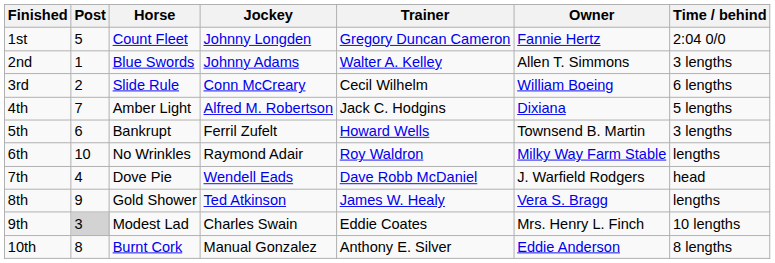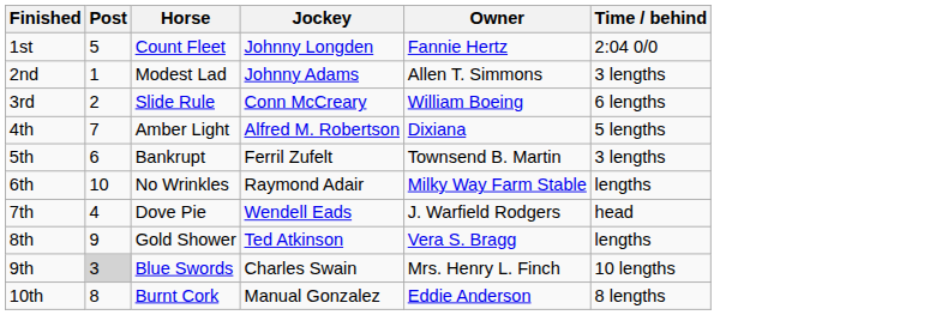- column: Trainer | Gregory Duncan Cameron | Walter A. Kelley | Cecil Wilhelm | Jack C. Hodgins | Howard Wells | Roy Waldron | Dave Robb McDaniel | James W. Healy | Eddie Coates | Anthony E. Silver
2nd | Horse: Blue Swords -> Modest Lad
9th | Horse: Modest Lad -> Blue Swords
